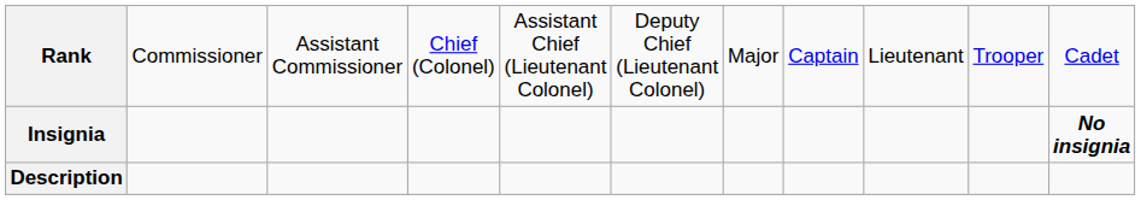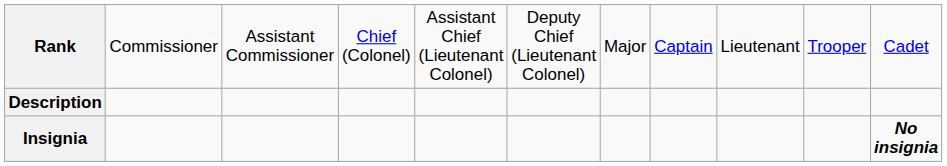rows swapped: Insignia <-> Description
